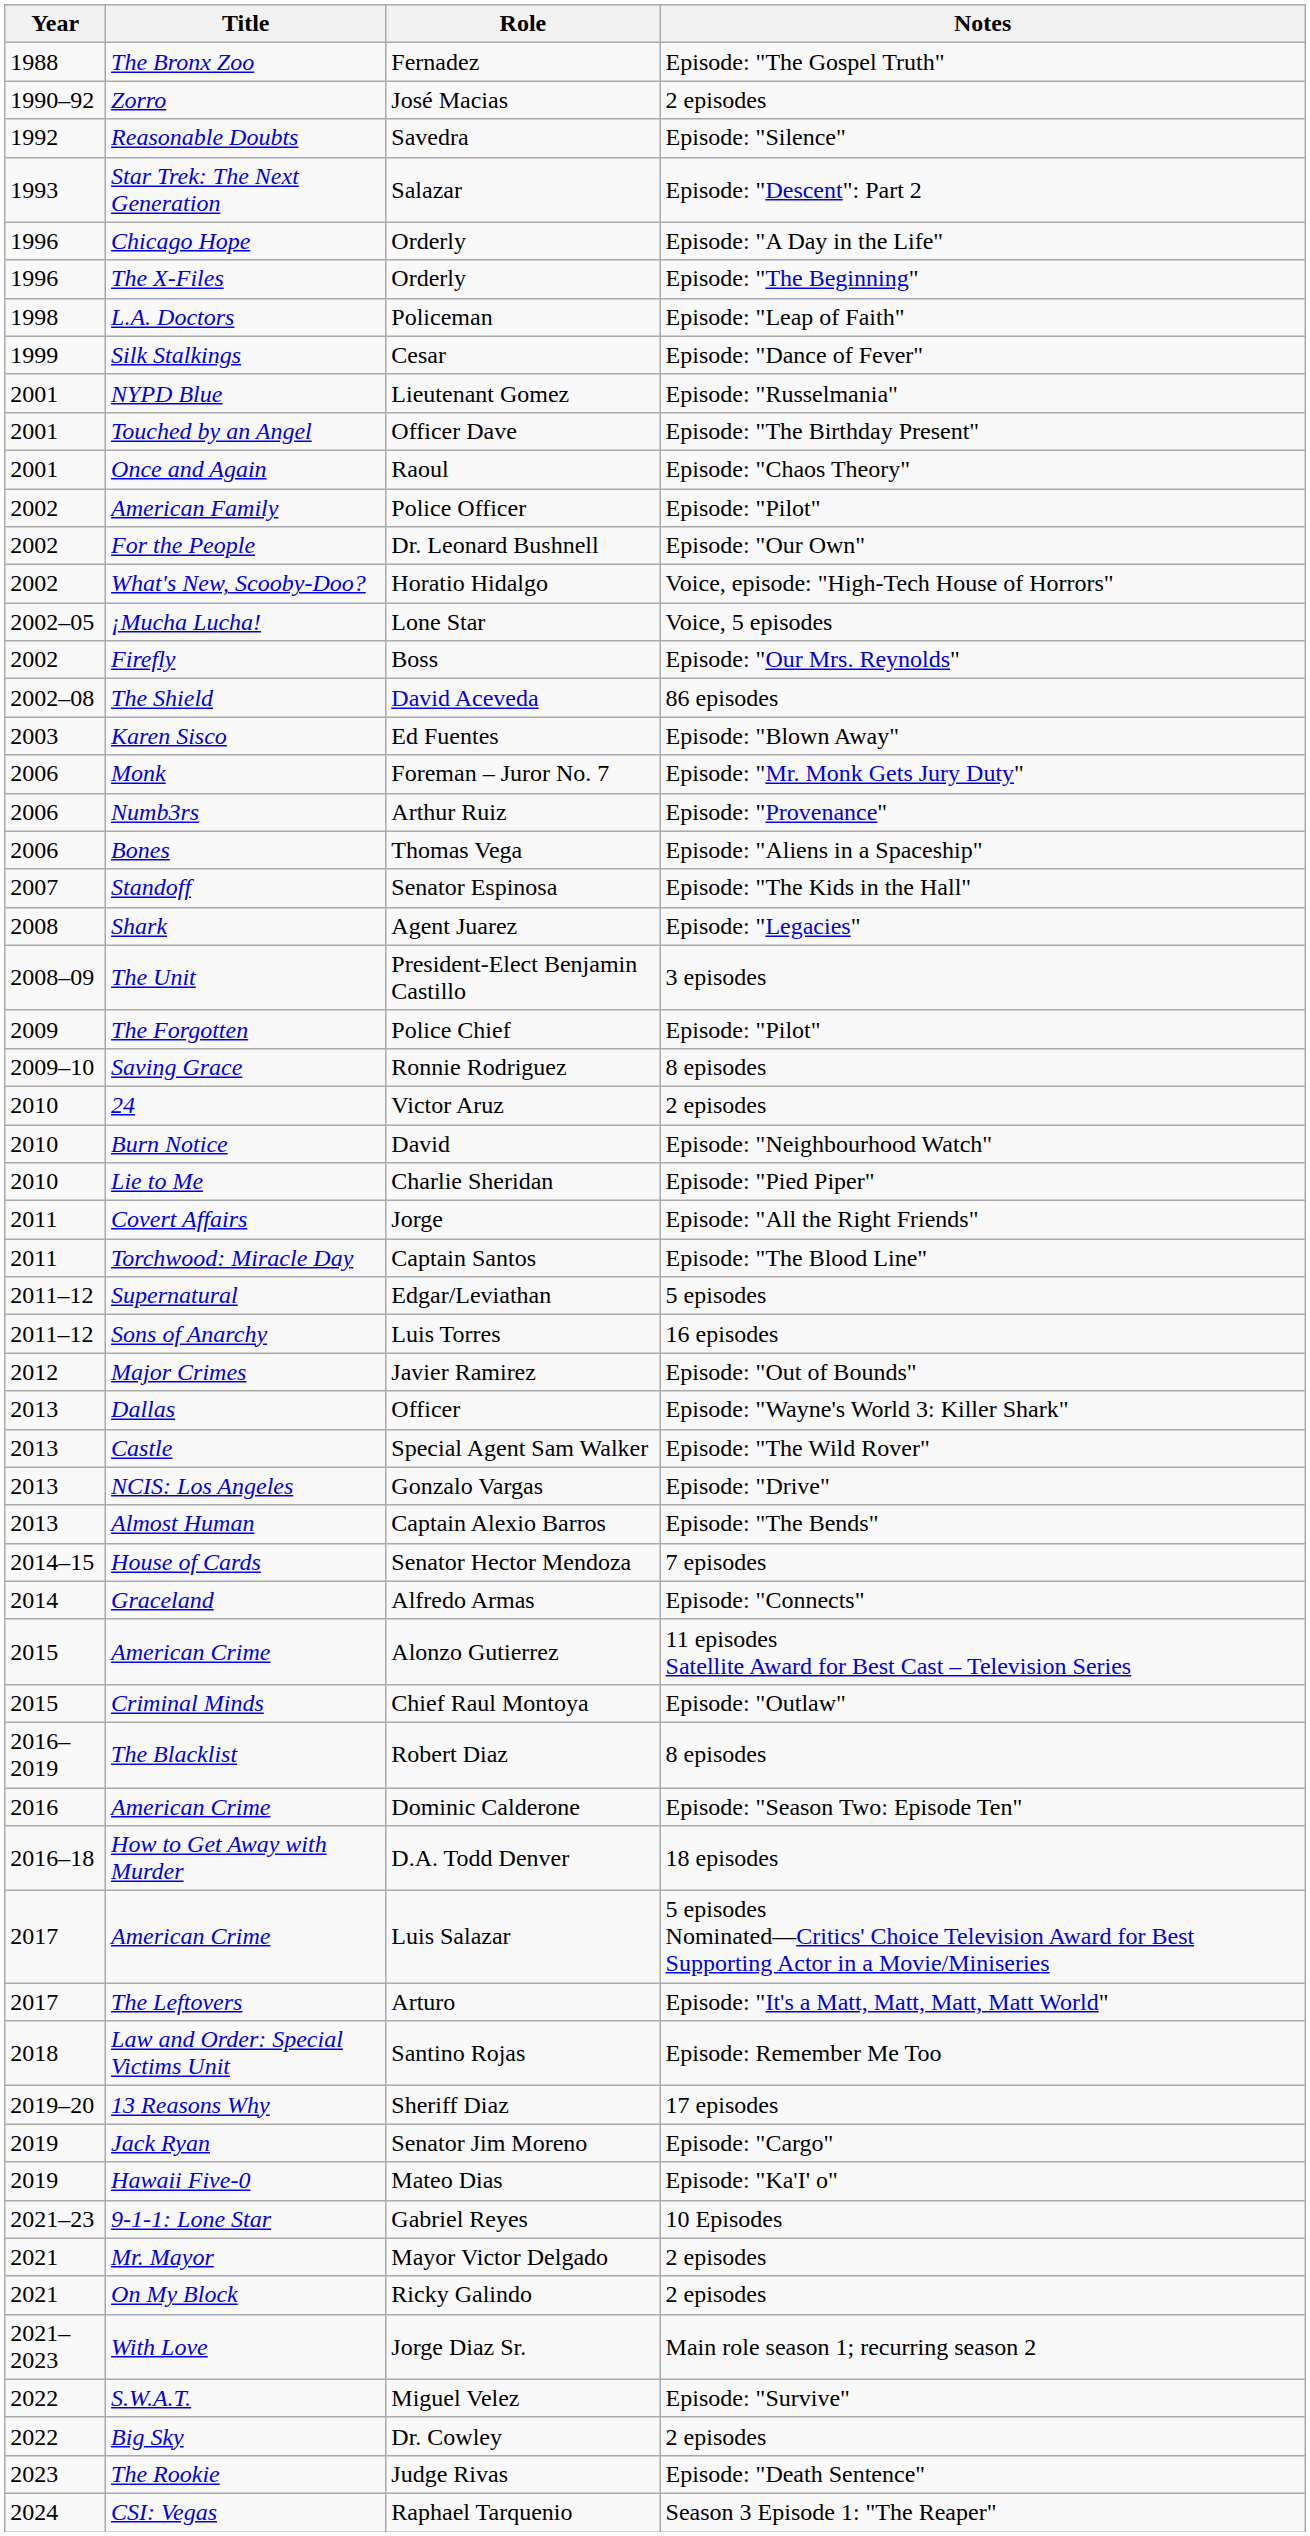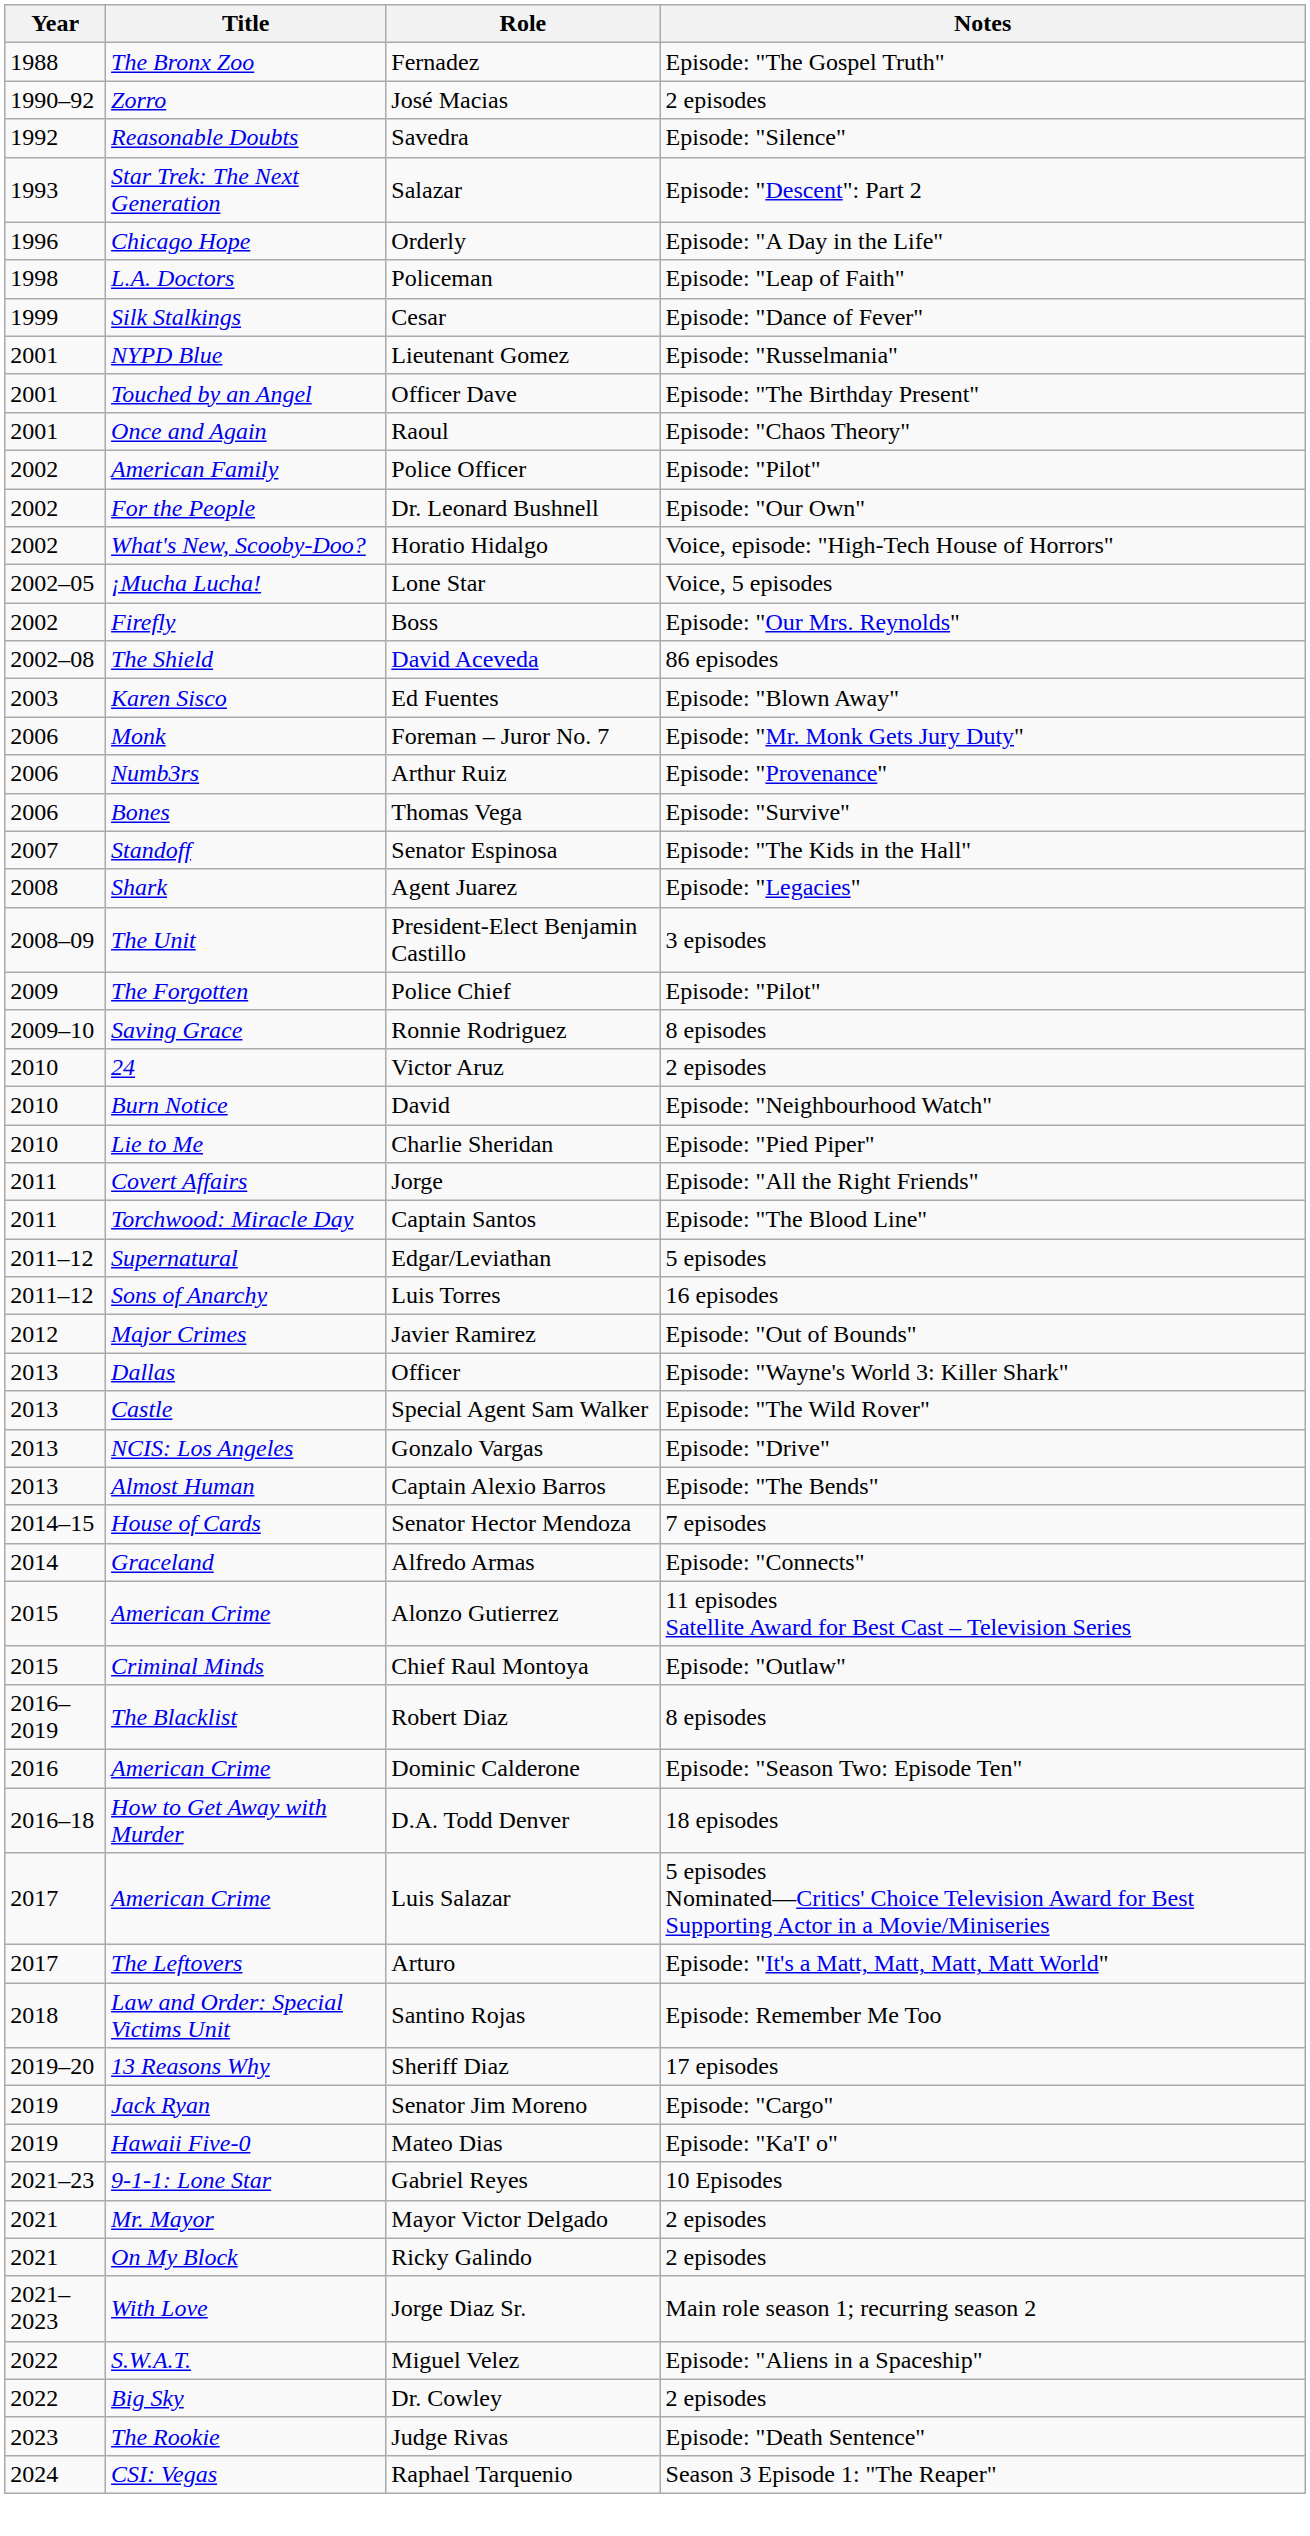- row: 1996 | The X-Files | Orderly | Episode: "The Beginning"
Thomas Vega | Notes: Episode: "Aliens in a Spaceship" -> Episode: "Survive"
Miguel Velez | Notes: Episode: "Survive" -> Episode: "Aliens in a Spaceship"
